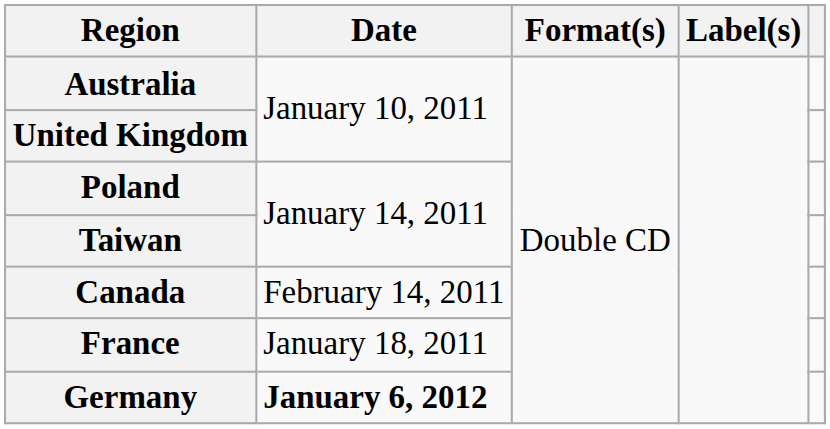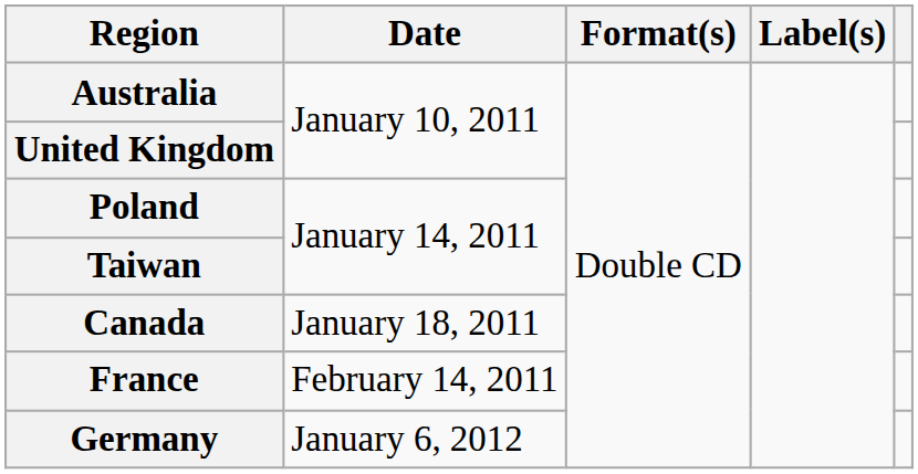Canada | Date: February 14, 2011 -> January 18, 2011
France | Date: January 18, 2011 -> February 14, 2011
Germany | Date: bold -> normal
